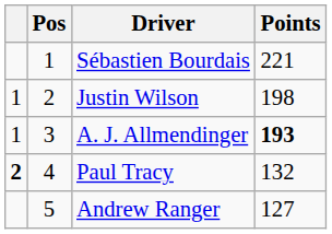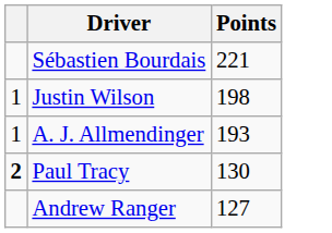- column: Pos | 1 | 2 | 3 | 4 | 5
A. J. Allmendinger | Points: bold -> normal
Paul Tracy | Points: 132 -> 130
